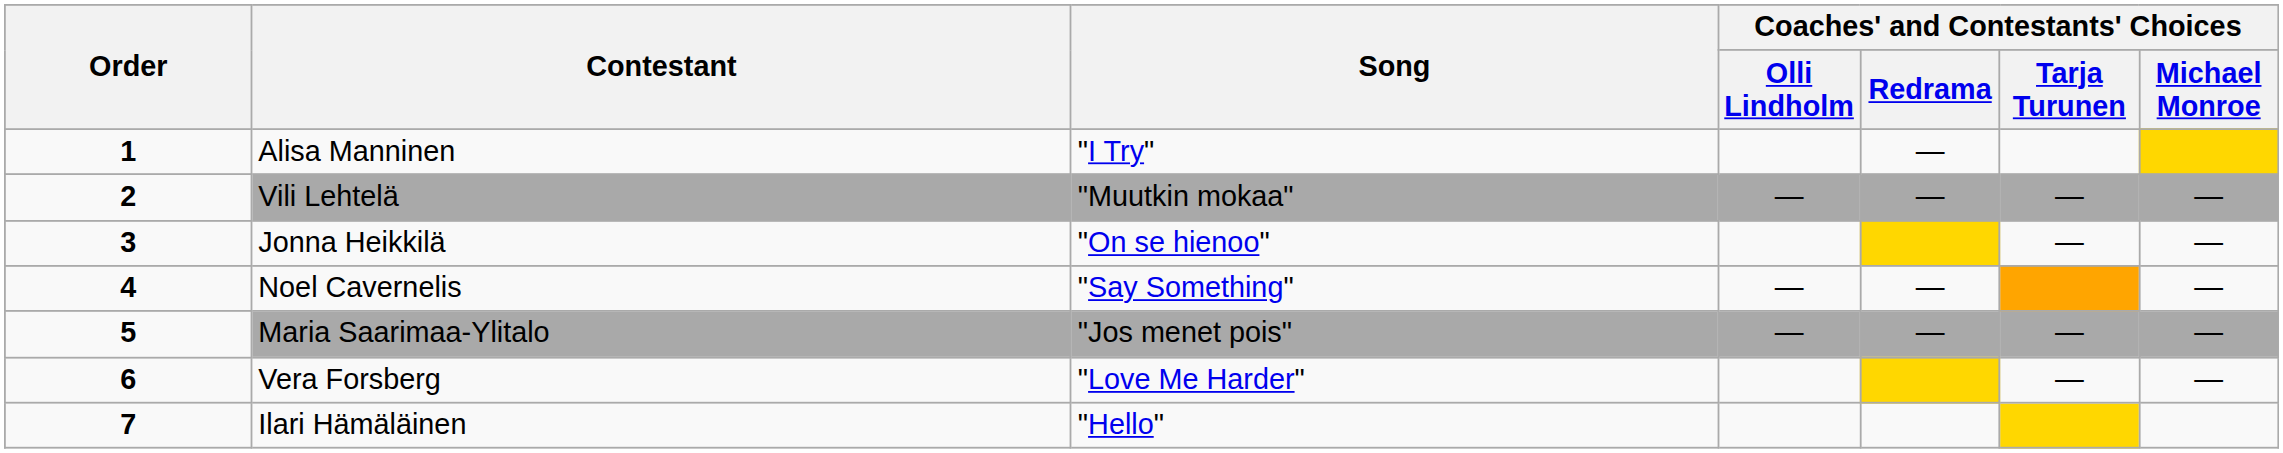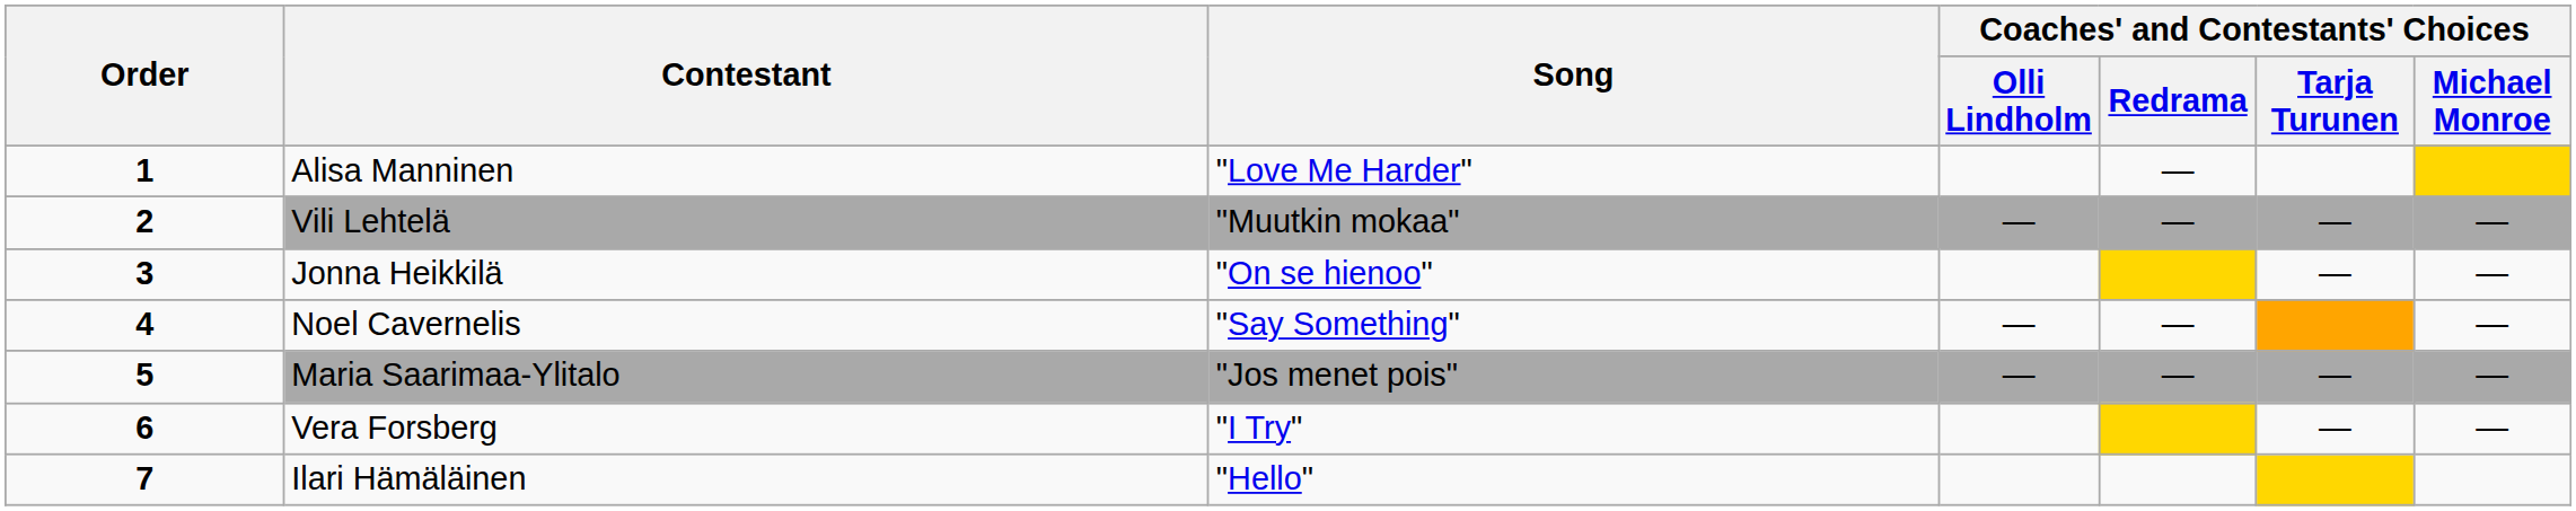Alisa Manninen | Song: "I Try" -> "Love Me Harder"
Vera Forsberg | Song: "Love Me Harder" -> "I Try"
